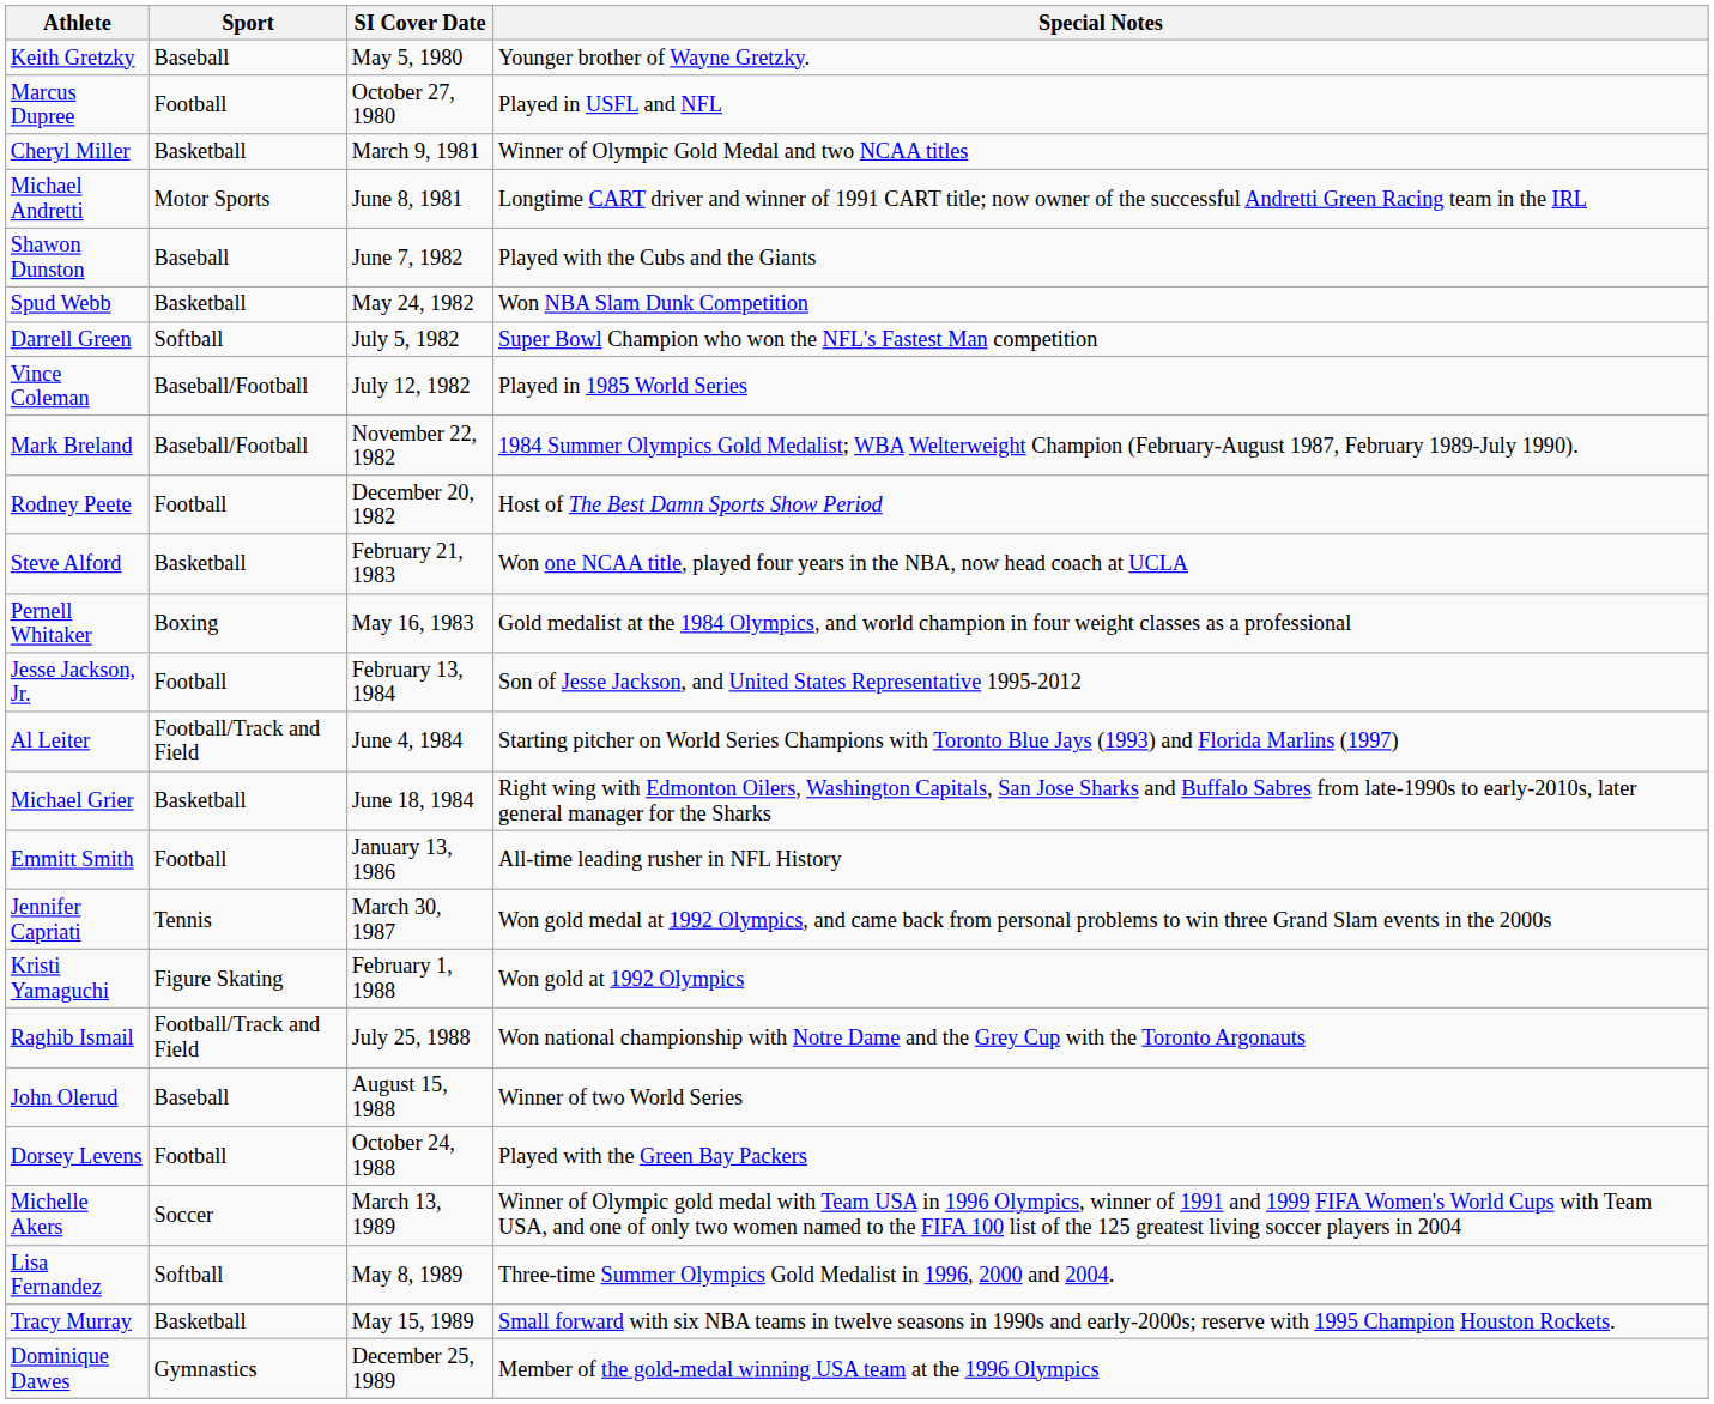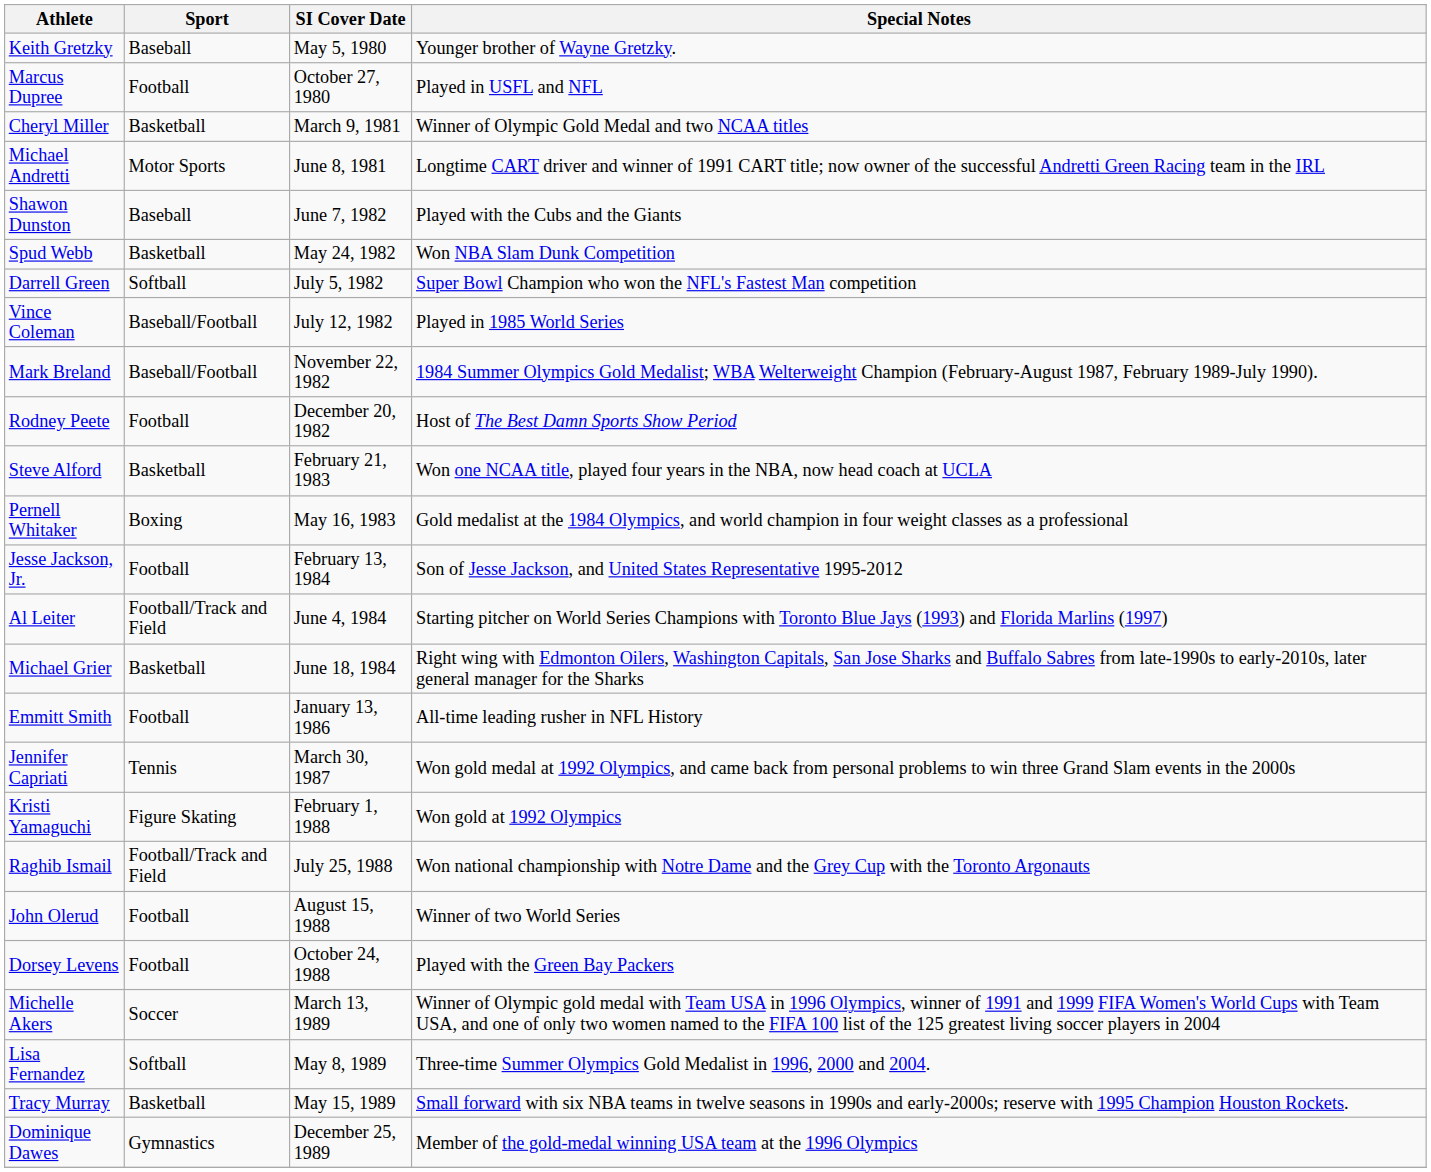John Olerud | Sport: Baseball -> Football
